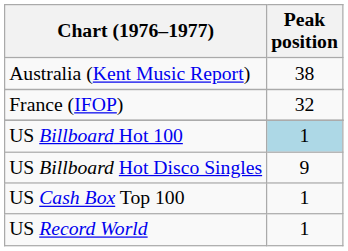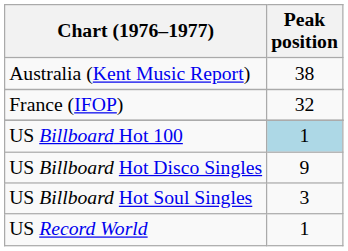+ row: US Billboard Hot Soul Singles | 3
- row: US Cash Box Top 100 | 1
